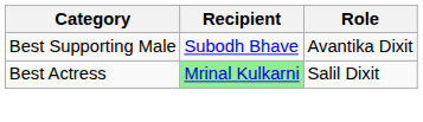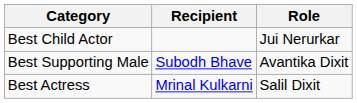+ row: Best Child Actor | Jui Nerurkar
Best Actress | Recipient: lightgreen background -> no background
